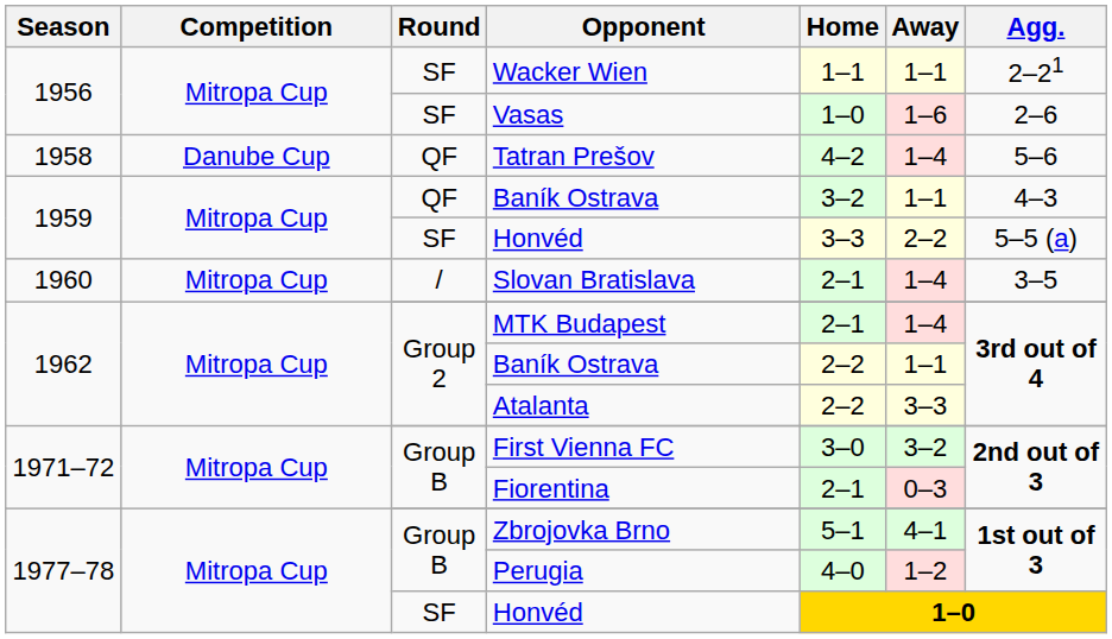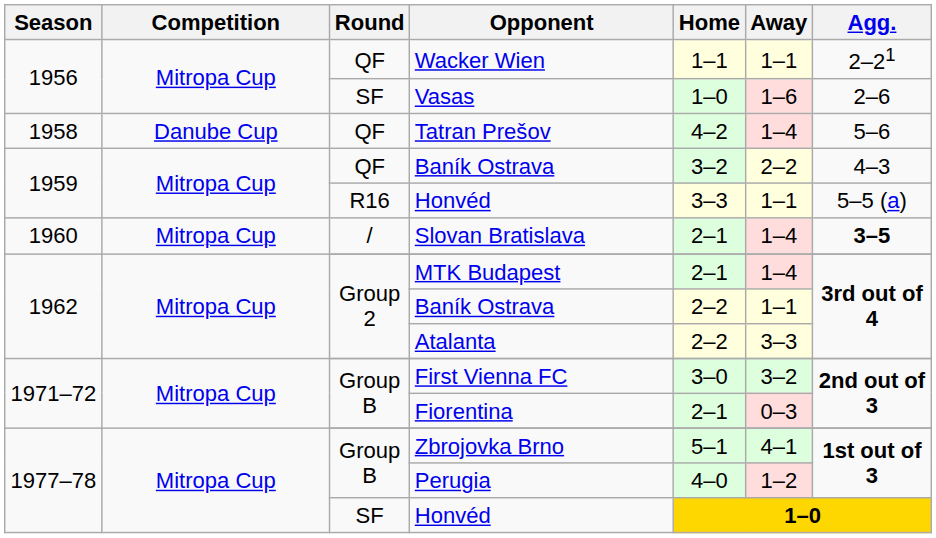Wacker Wien | Round: SF -> QF
1959 / Baník Ostrava | Away: 1–1 -> 2–2
1959 / Honvéd | Round: SF -> R16
1959 / Honvéd | Away: 2–2 -> 1–1
Slovan Bratislava | Agg.: normal -> bold
